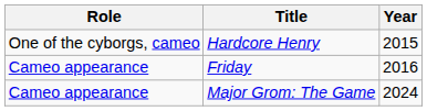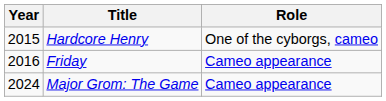columns swapped: Year <-> Role
